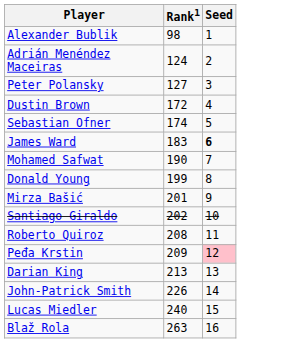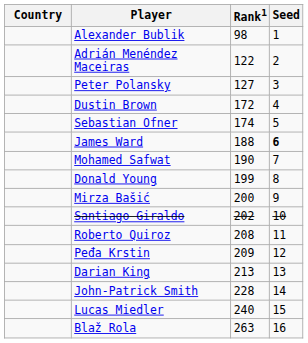+ column: Country
Adrián Menéndez Maceiras | Rank1: 124 -> 122
James Ward | Rank1: 183 -> 188
Mirza Bašić | Rank1: 201 -> 200
Peđa Krstin | Seed: pink background -> no background
John-Patrick Smith | Rank1: 226 -> 228
